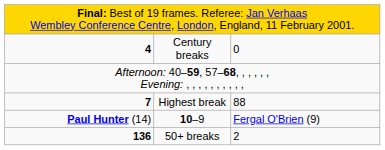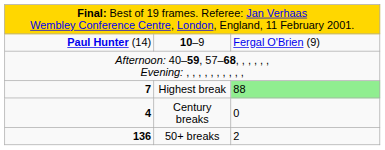rows swapped: 10–9 <-> Century breaks
Highest break | column 3: no background -> lightgreen background
